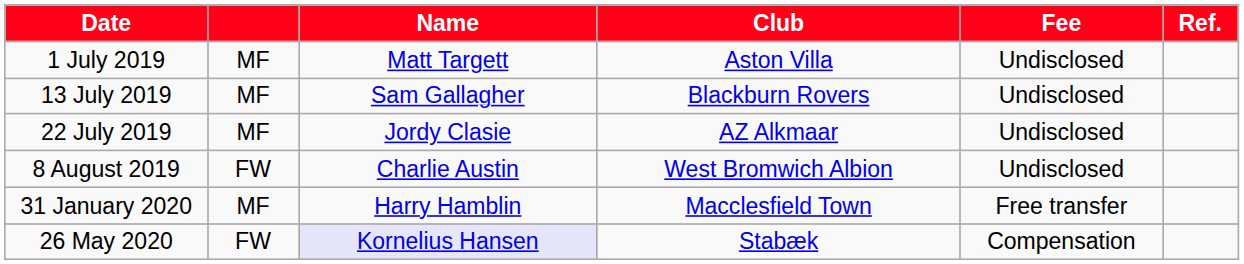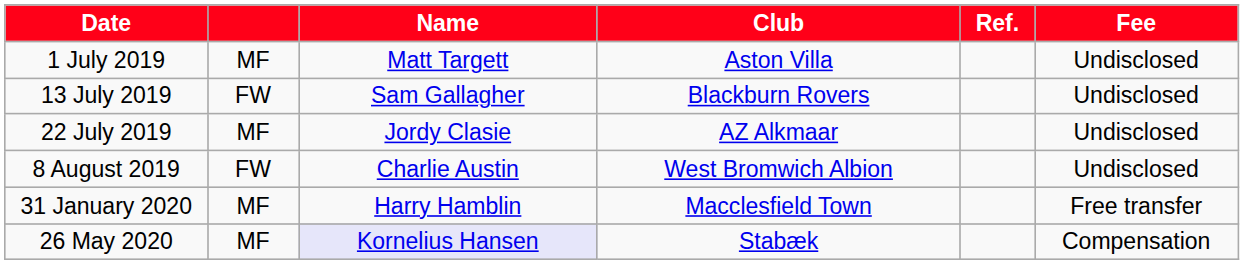columns swapped: Fee <-> Ref.
13 July 2019 | column 2: MF -> FW
26 May 2020 | column 2: FW -> MF
